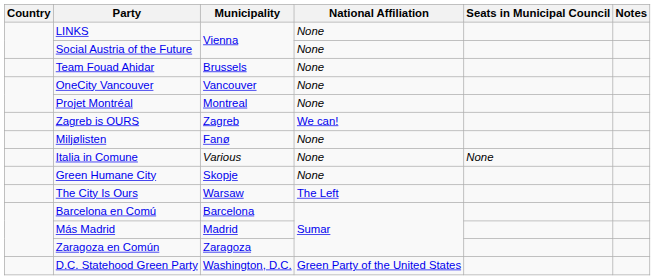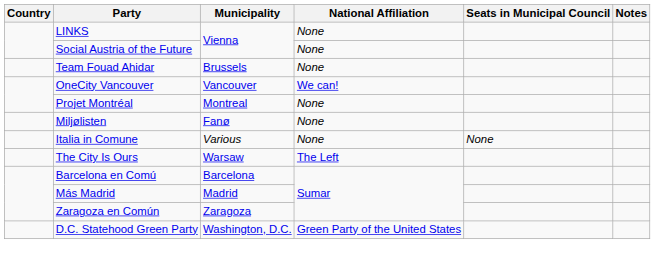OneCity Vancouver | National Affiliation: None -> We can!
- row: Zagreb is OURS | Zagreb | We can!
- row: Green Humane City | Skopje | None
